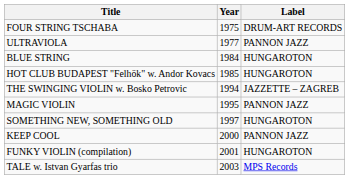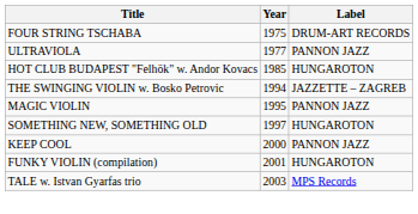- row: BLUE STRING | 1984 | HUNGAROTON
